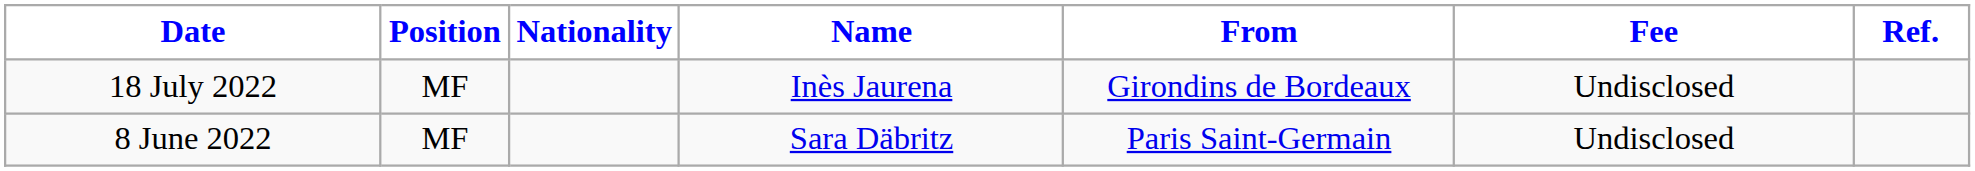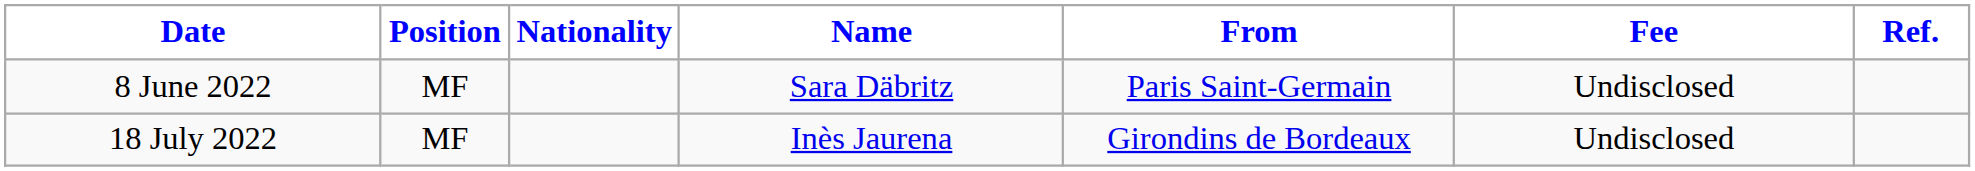rows swapped: 8 June 2022 <-> 18 July 2022
